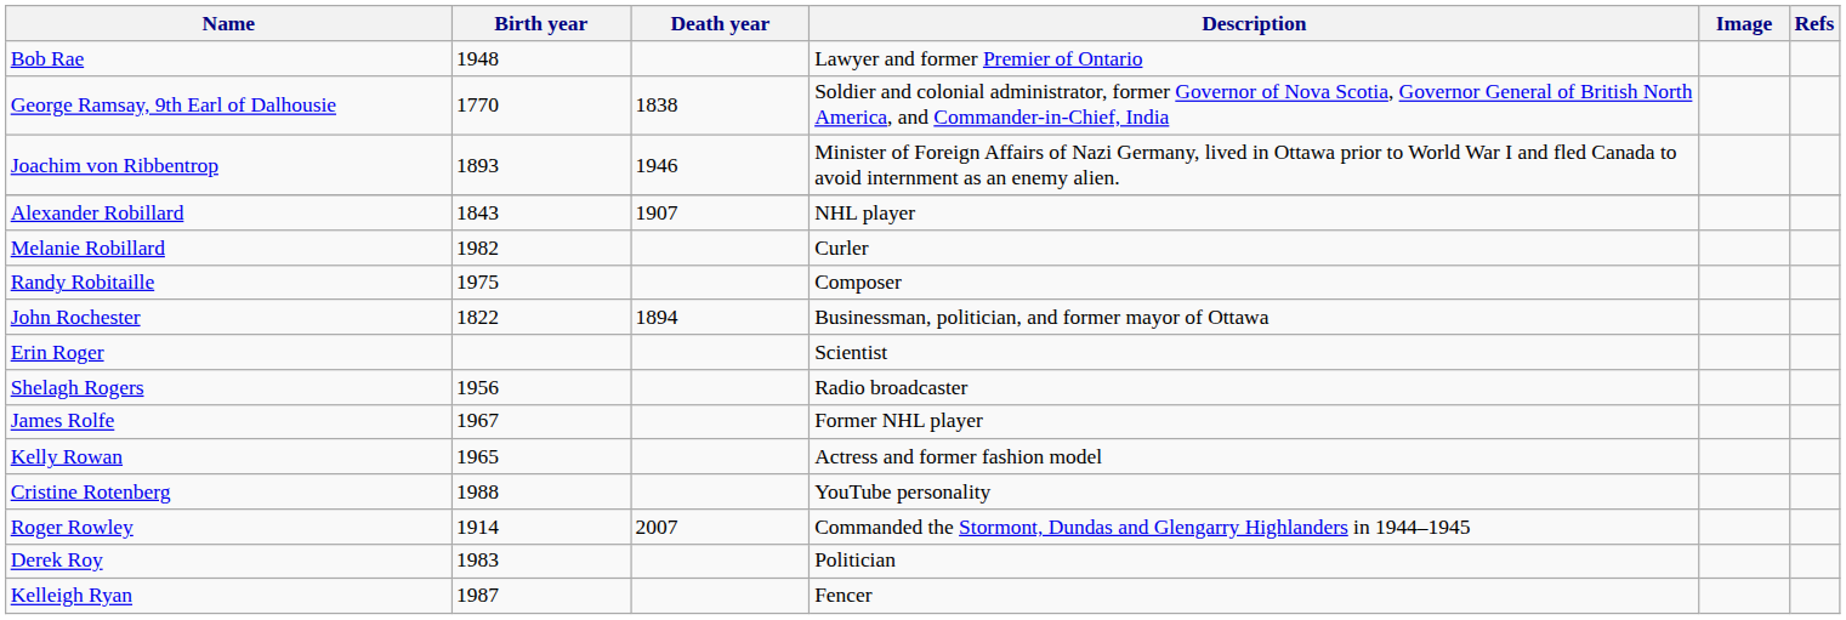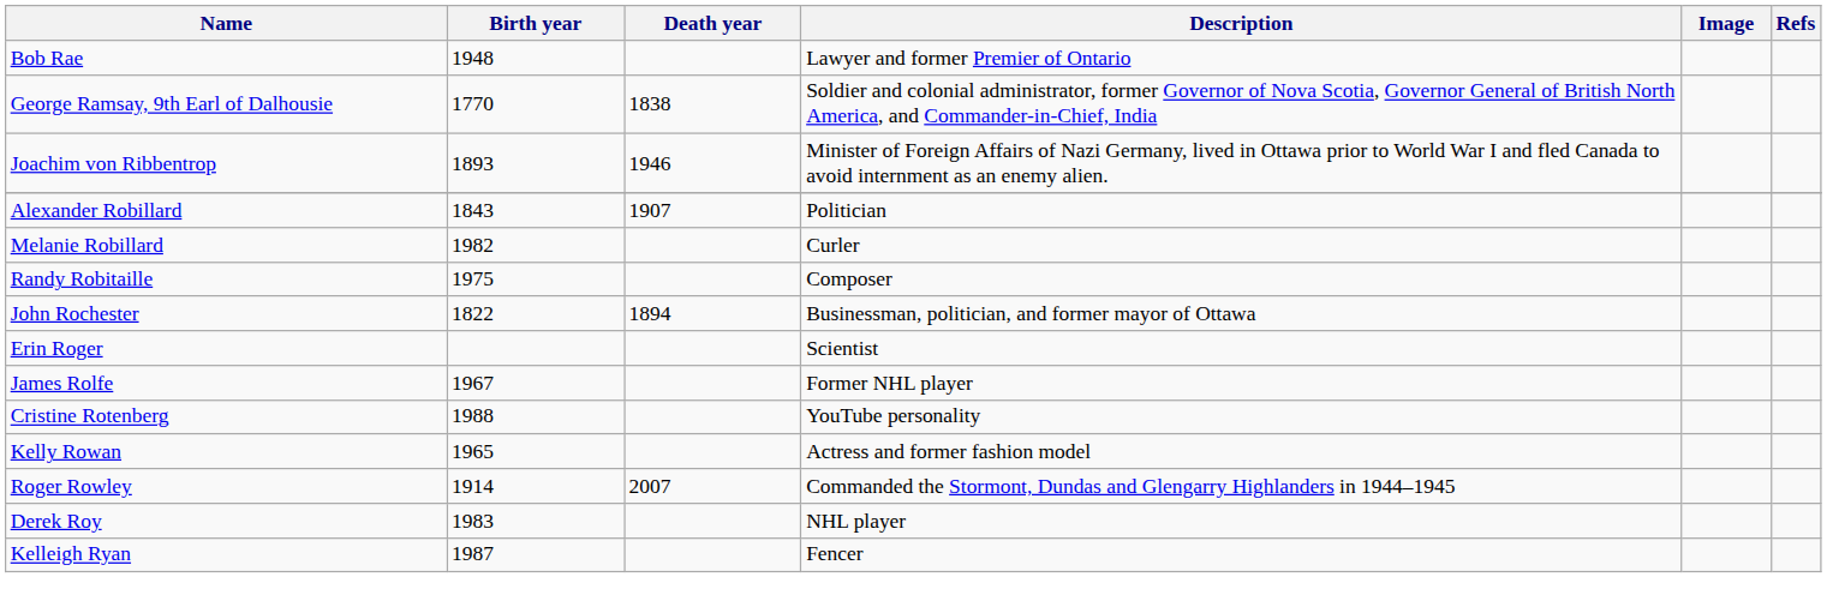Alexander Robillard | Description: NHL player -> Politician
- row: Shelagh Rogers | 1956 | Radio broadcaster
rows swapped: Cristine Rotenberg <-> Kelly Rowan
Derek Roy | Description: Politician -> NHL player
